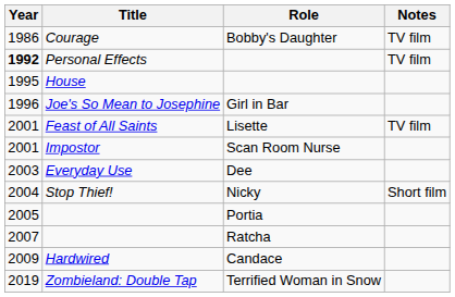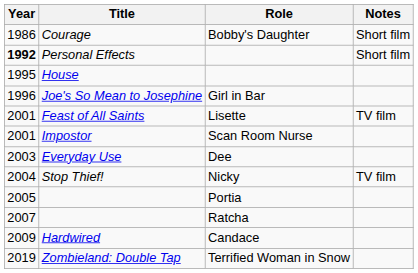Courage | Notes: TV film -> Short film
Personal Effects | Notes: TV film -> Short film
Stop Thief! | Notes: Short film -> TV film
